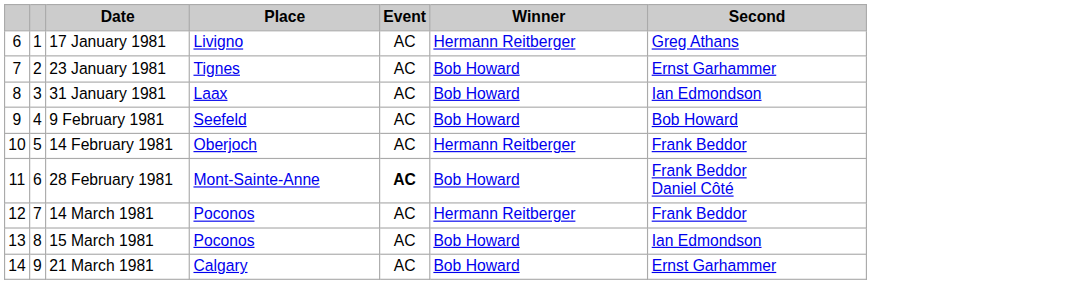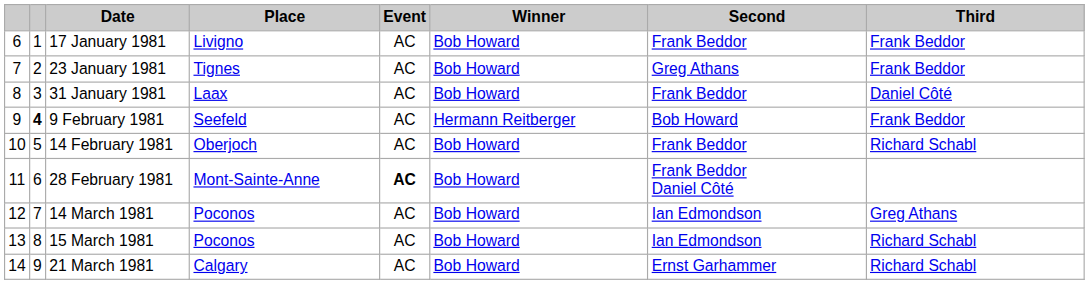+ column: Third | Frank Beddor | Frank Beddor | Daniel Côté | Frank Beddor | Richard Schabl | Greg Athans | Richard Schabl | Richard Schabl
17 January 1981 | Winner: Hermann Reitberger -> Bob Howard
17 January 1981 | Second: Greg Athans -> Frank Beddor
23 January 1981 | Second: Ernst Garhammer -> Greg Athans
31 January 1981 | Second: Ian Edmondson -> Frank Beddor
9 February 1981 | column 2: normal -> bold
9 February 1981 | Winner: Bob Howard -> Hermann Reitberger
14 February 1981 | Winner: Hermann Reitberger -> Bob Howard
14 March 1981 | Winner: Hermann Reitberger -> Bob Howard
14 March 1981 | Second: Frank Beddor -> Ian Edmondson
